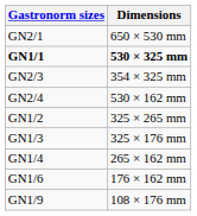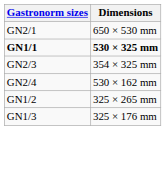- row: GN1/4 | 265 × 162 mm
- row: GN1/6 | 176 × 162 mm
- row: GN1/9 | 108 × 176 mm
